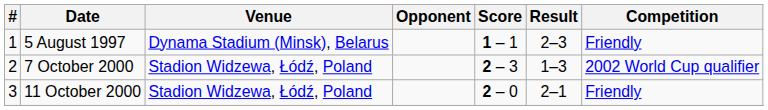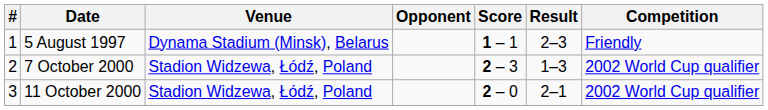11 October 2000 | Competition: Friendly -> 2002 World Cup qualifier
